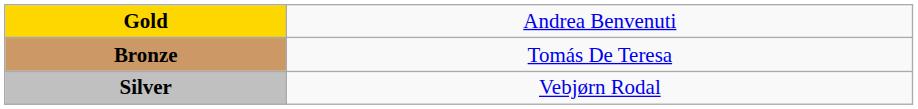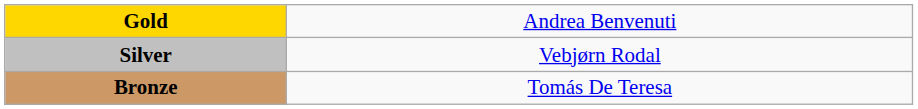rows swapped: Silver <-> Bronze
